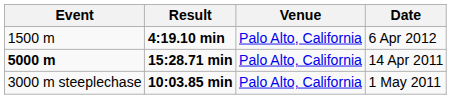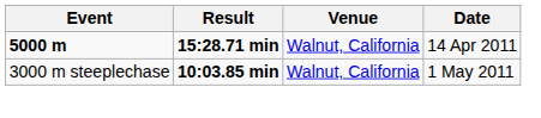- row: 1500 m | 4:19.10 min | Palo Alto, California | 6 Apr 2012
15:28.71 min | Venue: Palo Alto, California -> Walnut, California
10:03.85 min | Venue: Palo Alto, California -> Walnut, California
